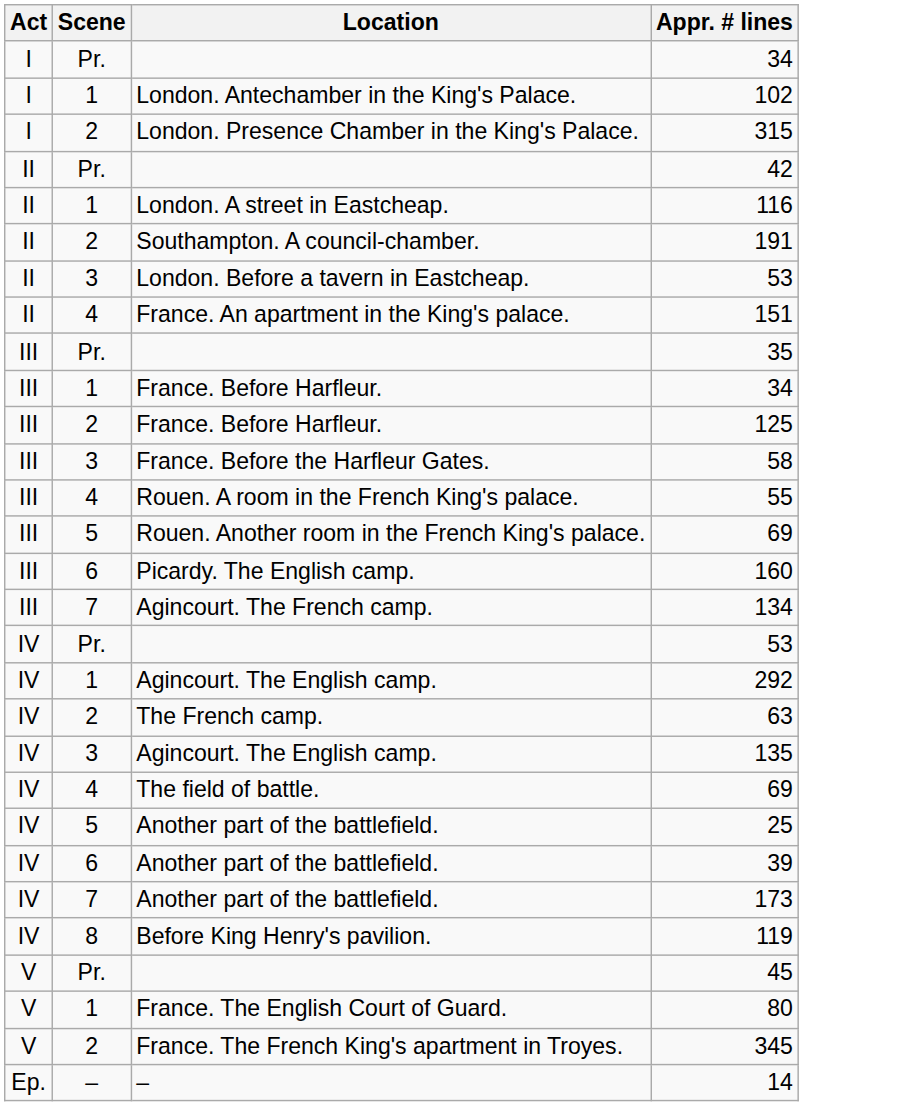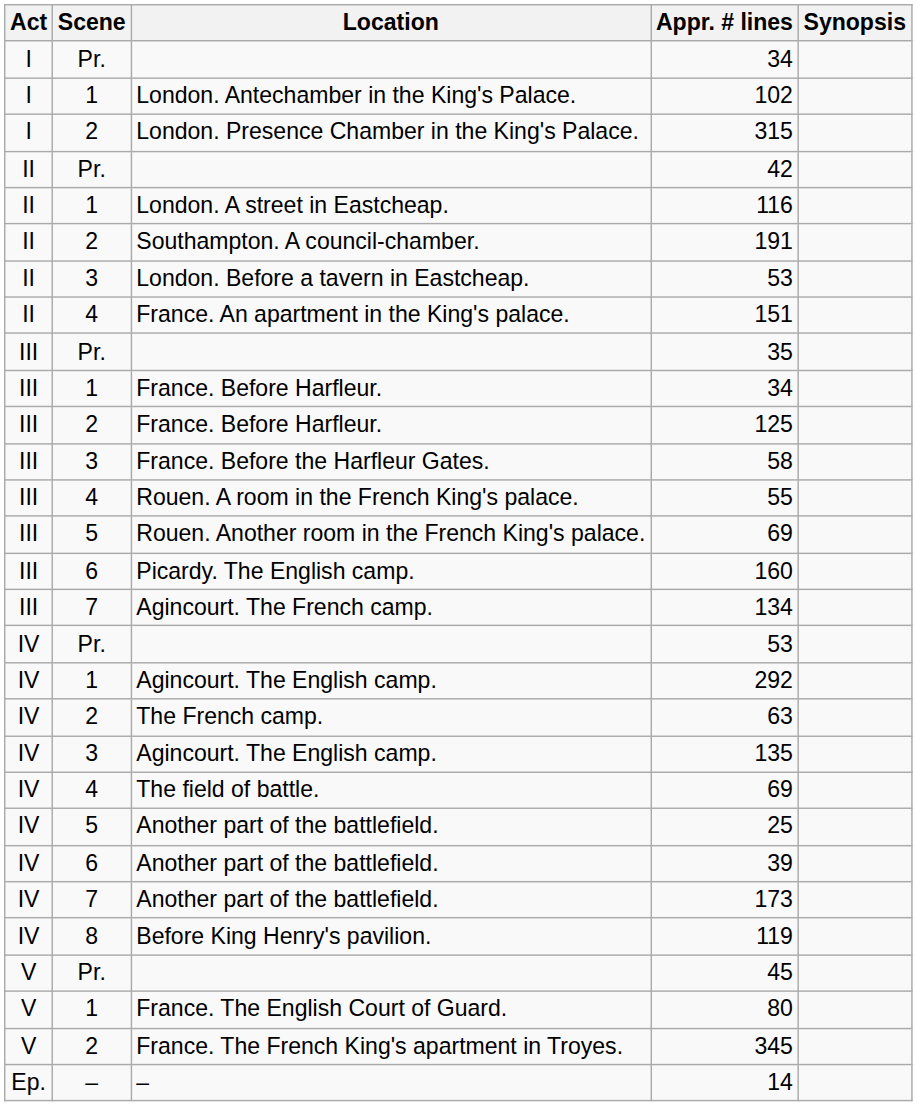+ column: Synopsis
